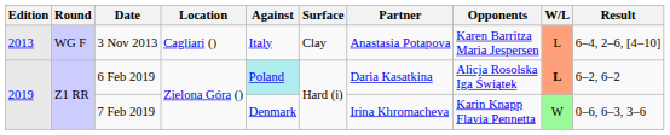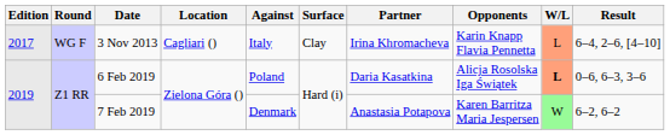3 Nov 2013 | Edition: 2013 -> 2017
3 Nov 2013 | Partner: Anastasia Potapova -> Irina Khromacheva
3 Nov 2013 | Opponents: Karen Barritza Maria Jespersen -> Karin Knapp Flavia Pennetta
6 Feb 2019 | Against: paleturquoise background -> no background
6 Feb 2019 | Result: 6–2, 6–2 -> 0–6, 6–3, 3–6
7 Feb 2019 | Partner: Irina Khromacheva -> Anastasia Potapova
7 Feb 2019 | Opponents: Karin Knapp Flavia Pennetta -> Karen Barritza Maria Jespersen
7 Feb 2019 | Result: 0–6, 6–3, 3–6 -> 6–2, 6–2
